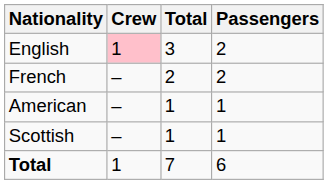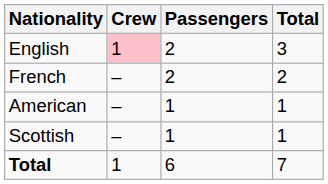columns swapped: Passengers <-> Total
